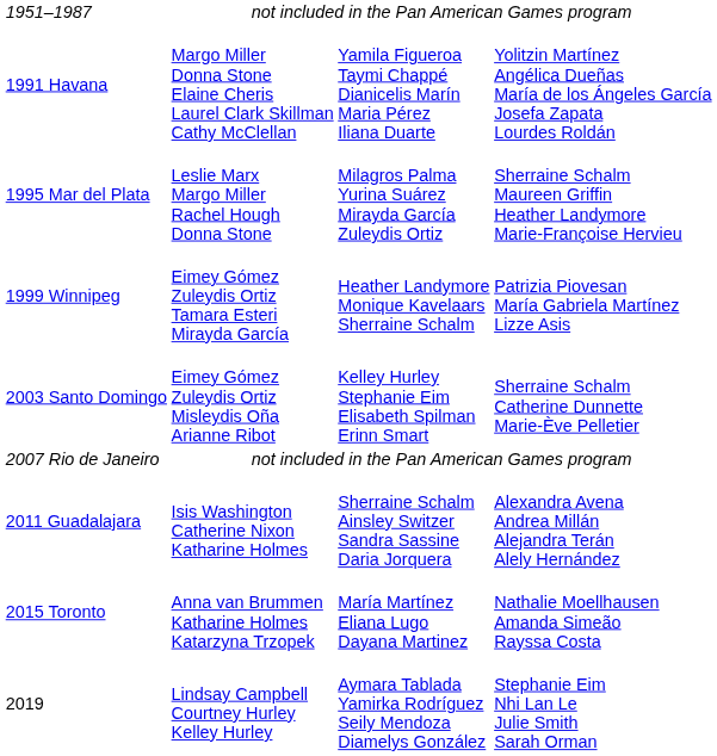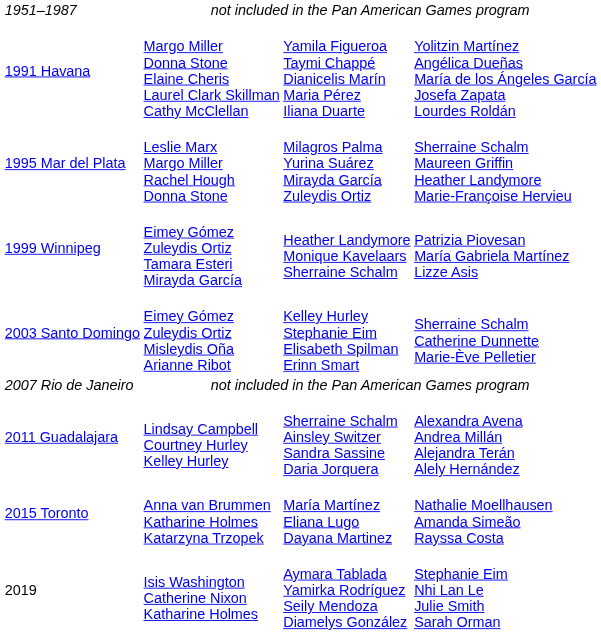2011 Guadalajara | column 2: Isis Washington Catherine Nixon Katharine Holmes -> Lindsay Campbell Courtney Hurley Kelley Hurley
2019 | column 2: Lindsay Campbell Courtney Hurley Kelley Hurley -> Isis Washington Catherine Nixon Katharine Holmes
